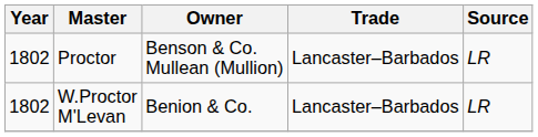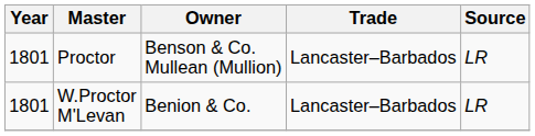Proctor | Year: 1802 -> 1801
W.Proctor M'Levan | Year: 1802 -> 1801
